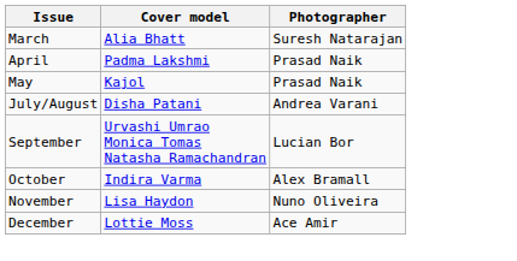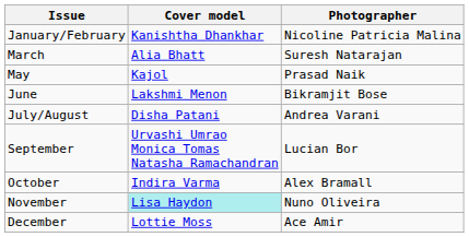+ row: January/February | Kanishtha Dhankhar | Nicoline Patricia Malina
- row: April | Padma Lakshmi | Prasad Naik
+ row: June | Lakshmi Menon | Bikramjit Bose
November | Cover model: no background -> paleturquoise background
